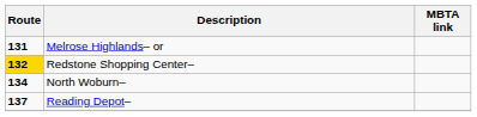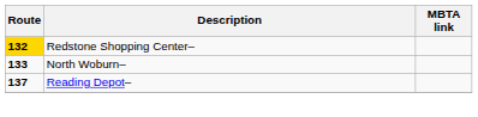- row: 131 | Melrose Highlands– or
North Woburn– | Route: 134 -> 133
